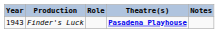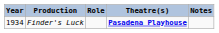Finder's Luck | Year: 1943 -> 1934
